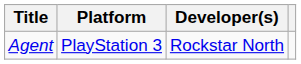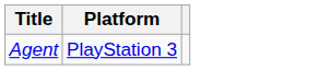- column: Developer(s) | Rockstar North
